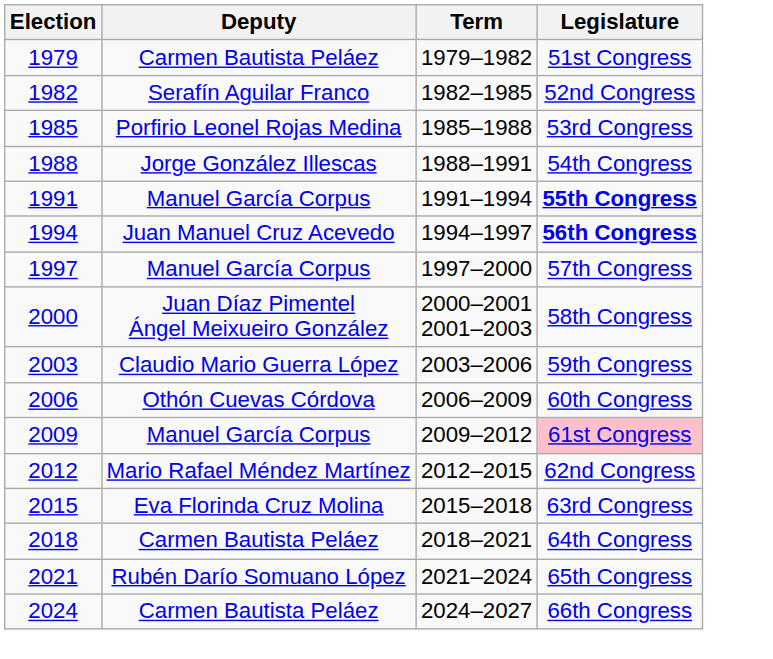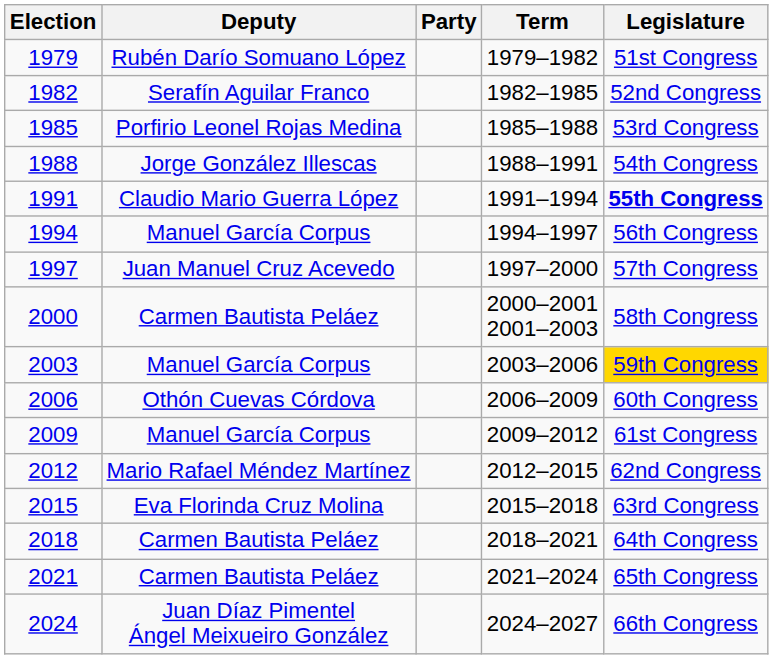+ column: Party
1979 | Deputy: Carmen Bautista Peláez -> Rubén Darío Somuano López
1991 | Deputy: Manuel García Corpus -> Claudio Mario Guerra López
1994 | Deputy: Juan Manuel Cruz Acevedo -> Manuel García Corpus
1994 | Legislature: bold -> normal
1997 | Deputy: Manuel García Corpus -> Juan Manuel Cruz Acevedo
2000 | Deputy: Juan Díaz Pimentel Ángel Meixueiro González -> Carmen Bautista Peláez
2003 | Deputy: Claudio Mario Guerra López -> Manuel García Corpus
2003 | Legislature: no background -> gold background
2009 | Legislature: pink background -> no background
2021 | Deputy: Rubén Darío Somuano López -> Carmen Bautista Peláez
2024 | Deputy: Carmen Bautista Peláez -> Juan Díaz Pimentel Ángel Meixueiro González
